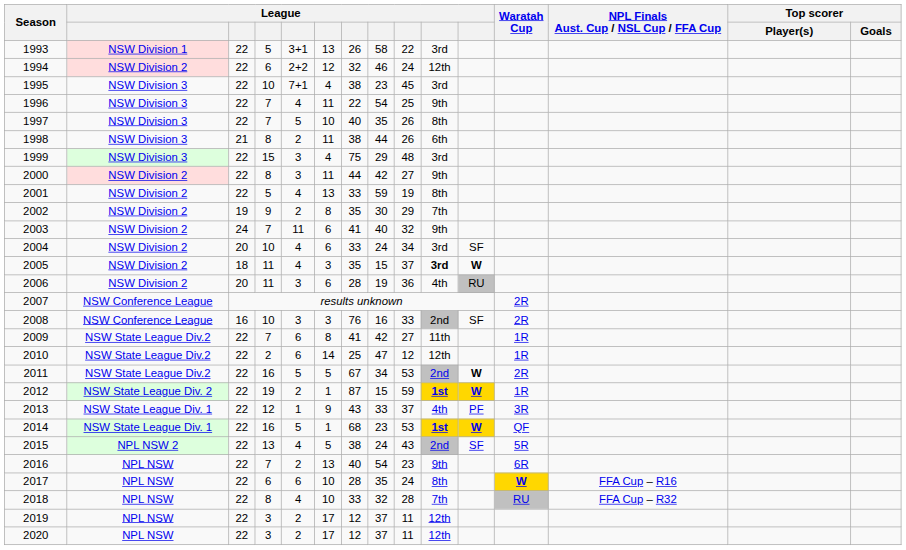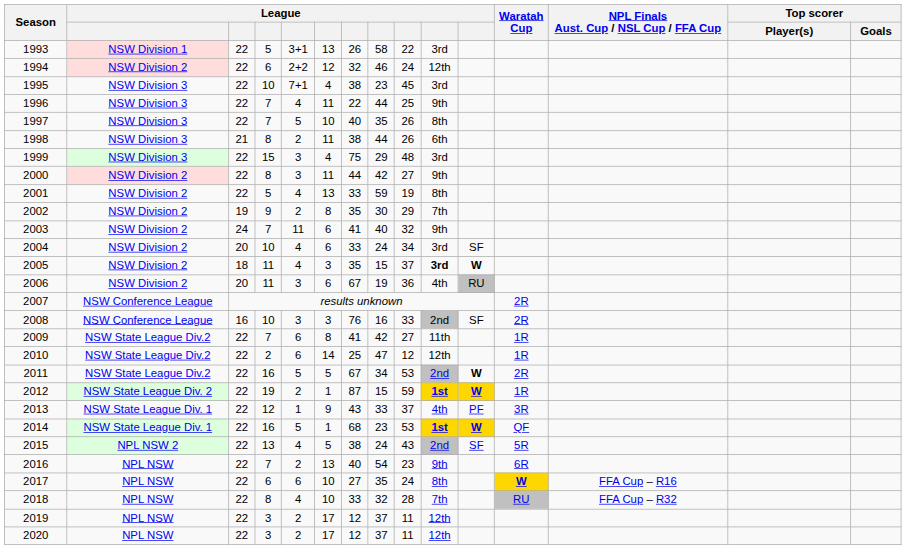1996 | column 8: 54 -> 44
2006 | column 7: 28 -> 67
2017 | column 7: 28 -> 27
